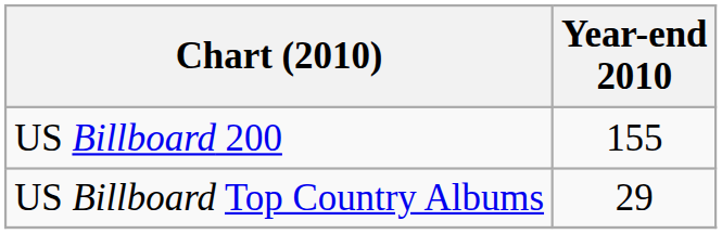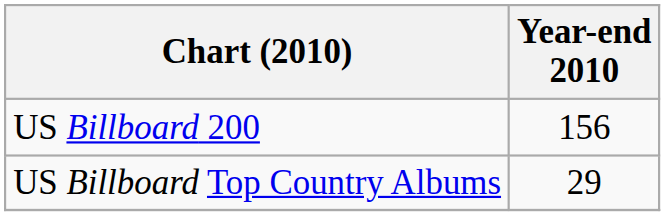US Billboard 200 | Year-end 2010: 155 -> 156
